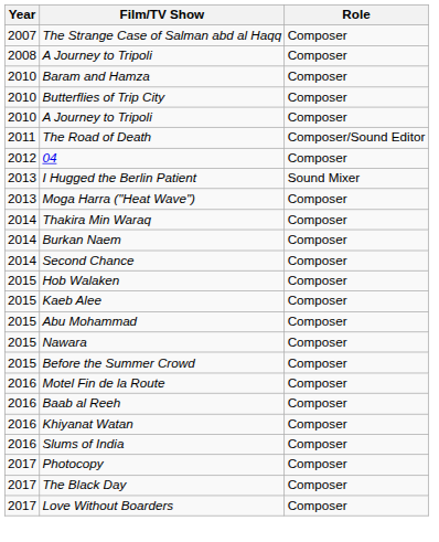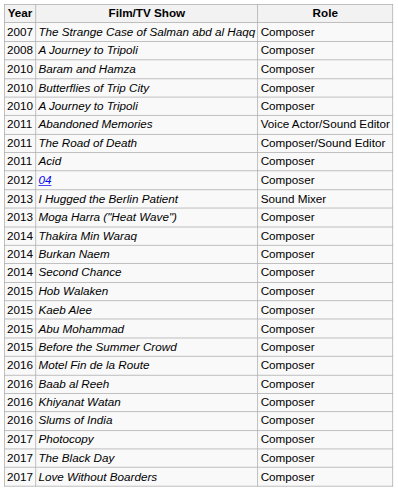+ row: 2011 | Abandoned Memories | Voice Actor/Sound Editor
+ row: 2011 | Acid | Composer
- row: 2015 | Nawara | Composer
